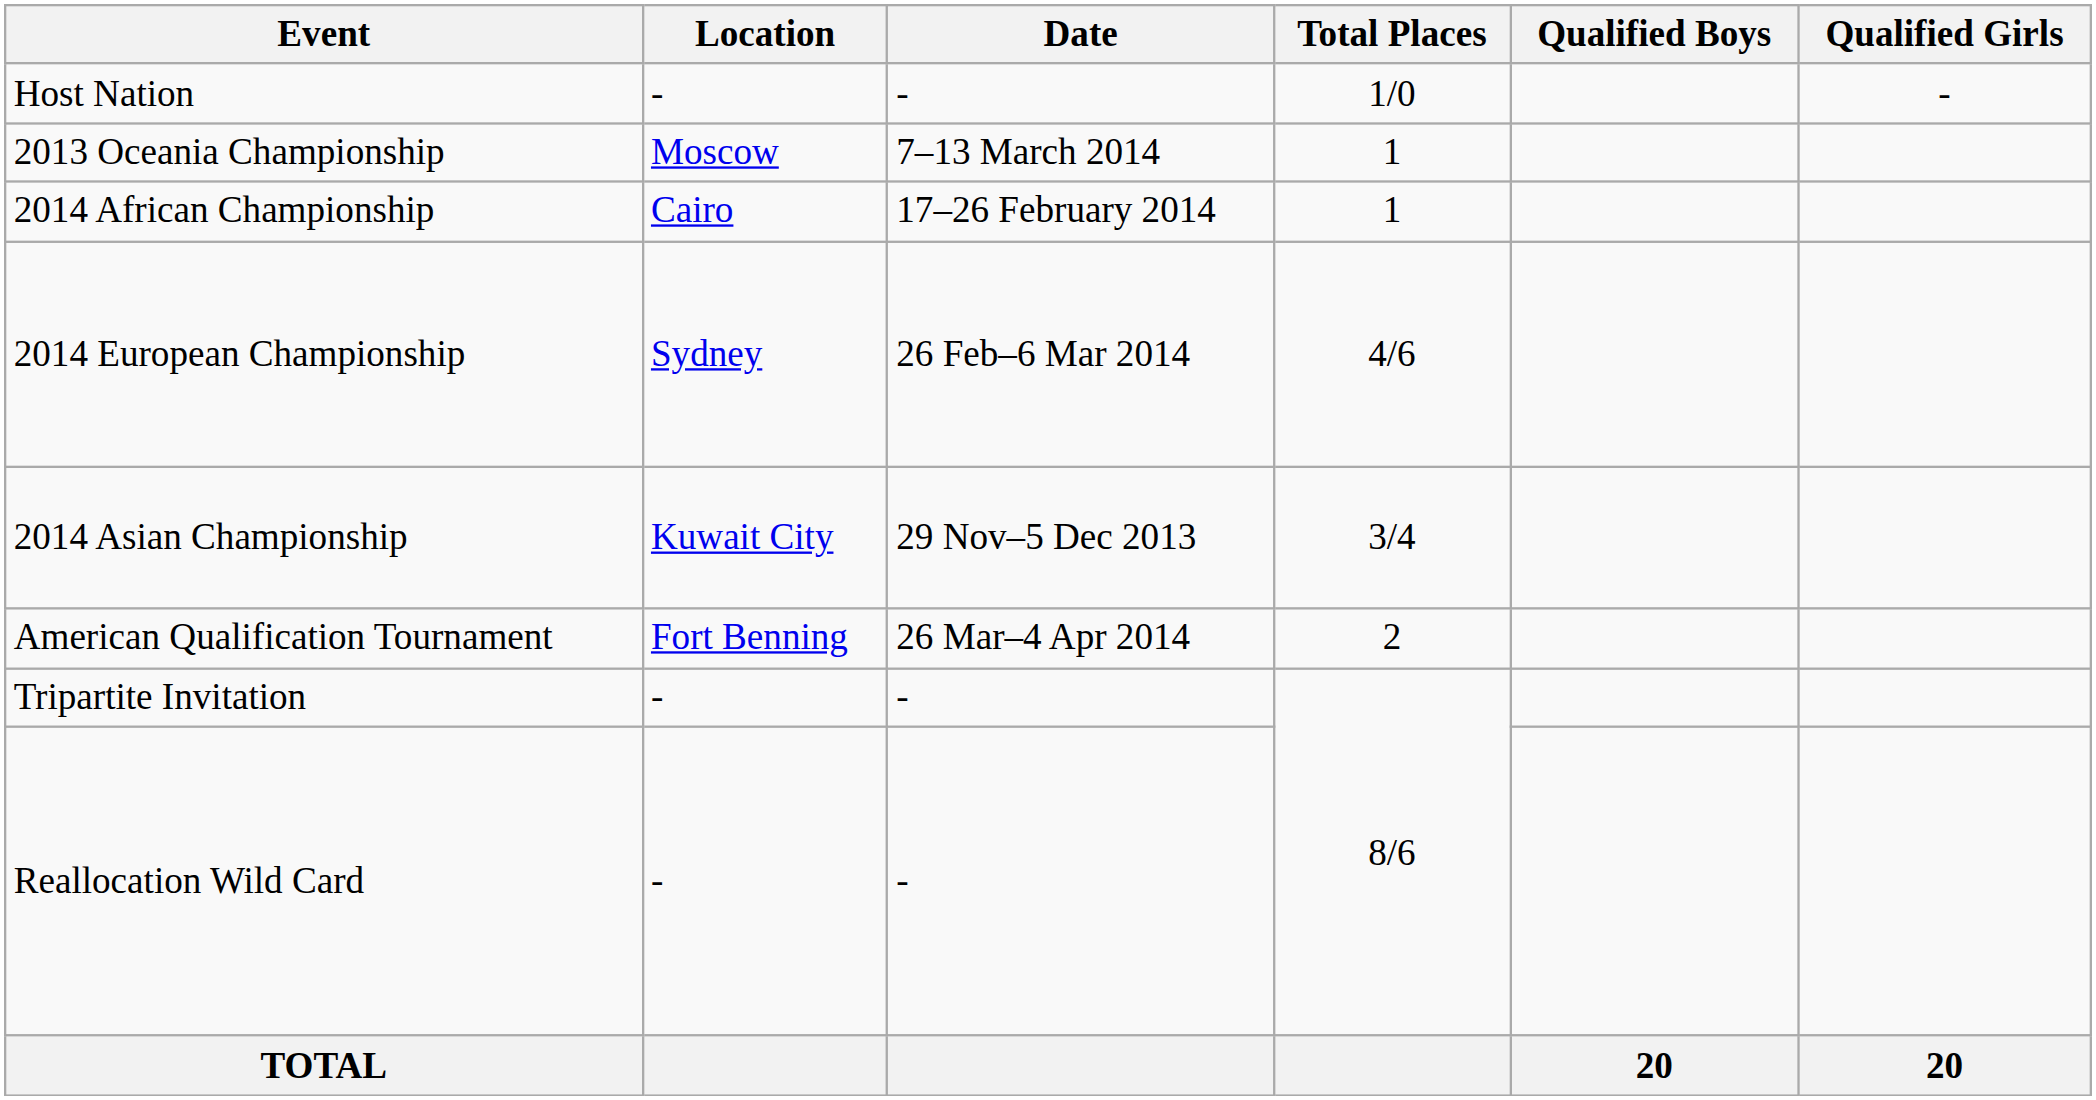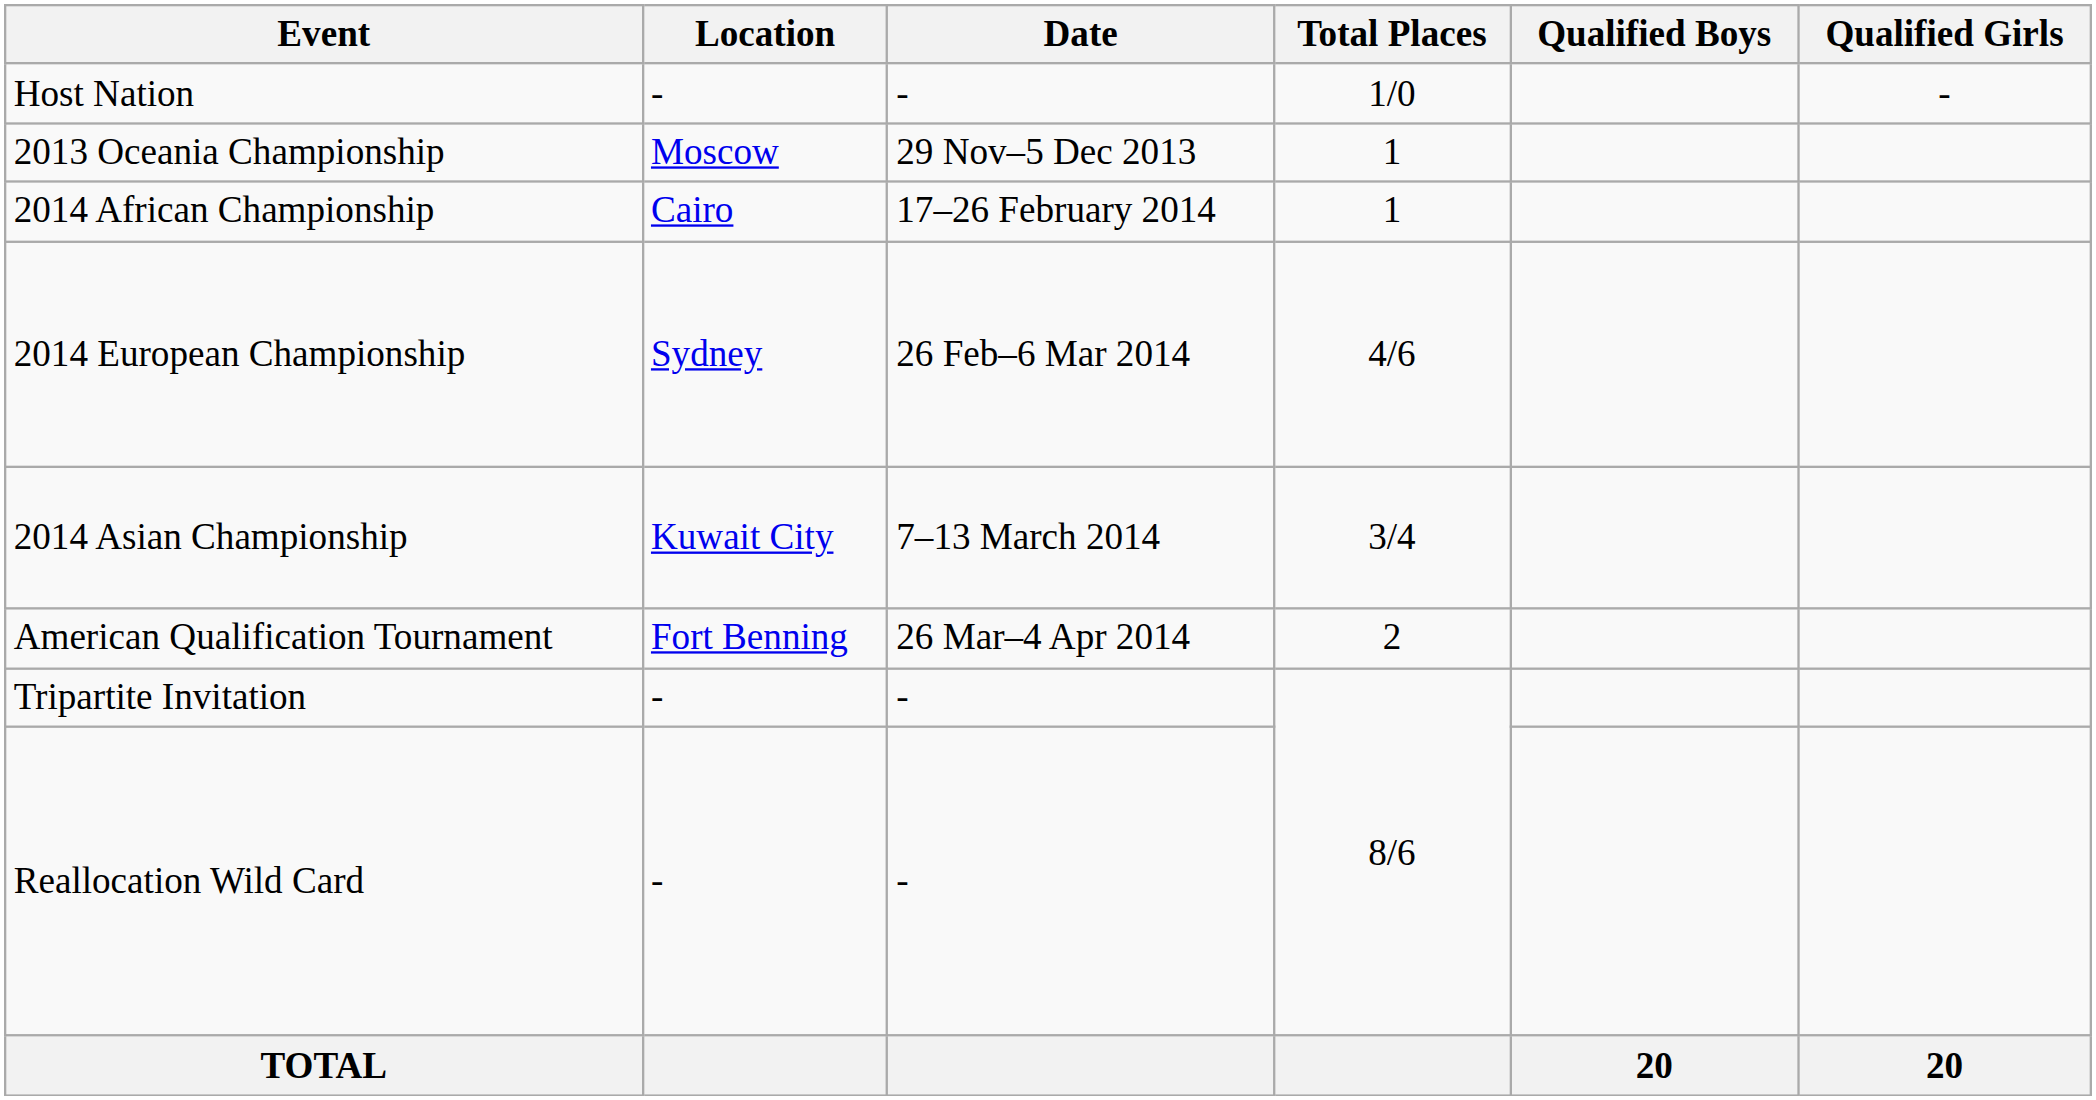2013 Oceania Championship | Date: 7–13 March 2014 -> 29 Nov–5 Dec 2013
2014 Asian Championship | Date: 29 Nov–5 Dec 2013 -> 7–13 March 2014
